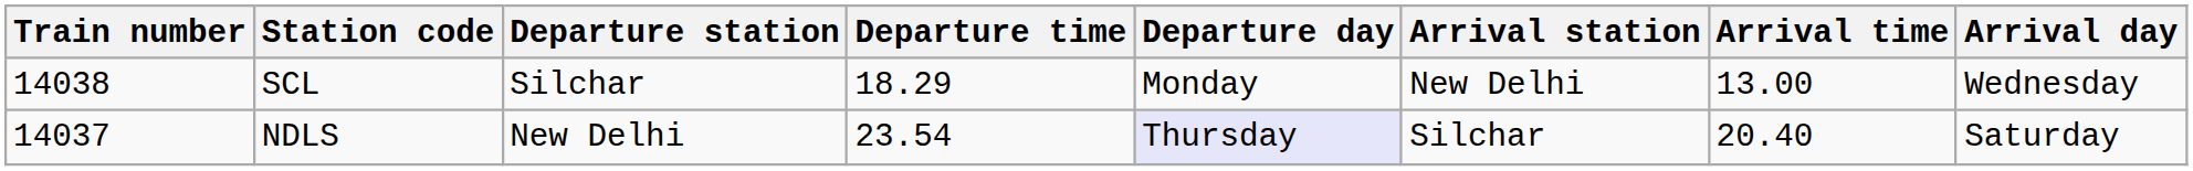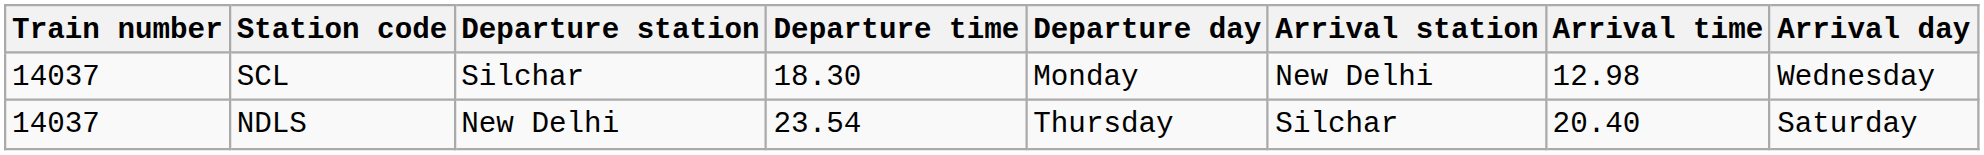SCL | Train number: 14038 -> 14037
SCL | Departure time: 18.29 -> 18.30
SCL | Arrival time: 13.00 -> 12.98
NDLS | Departure day: lavender background -> no background
